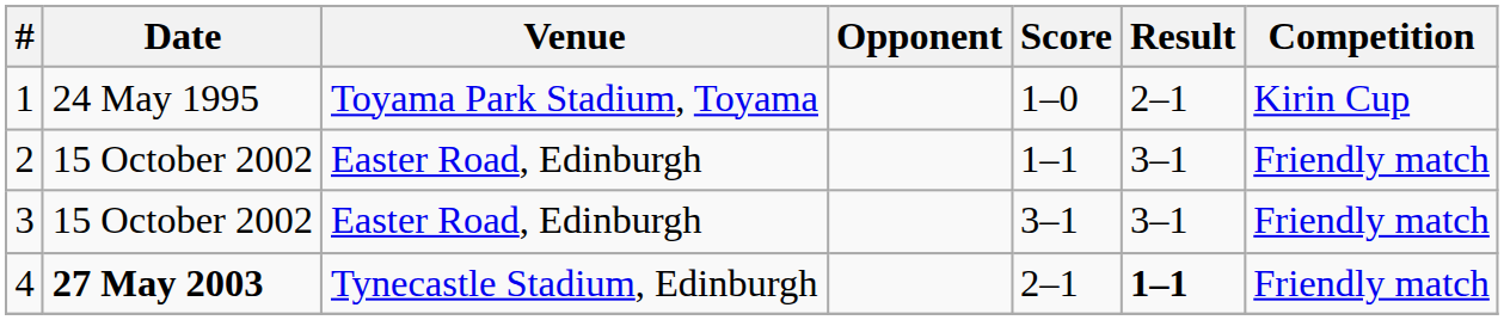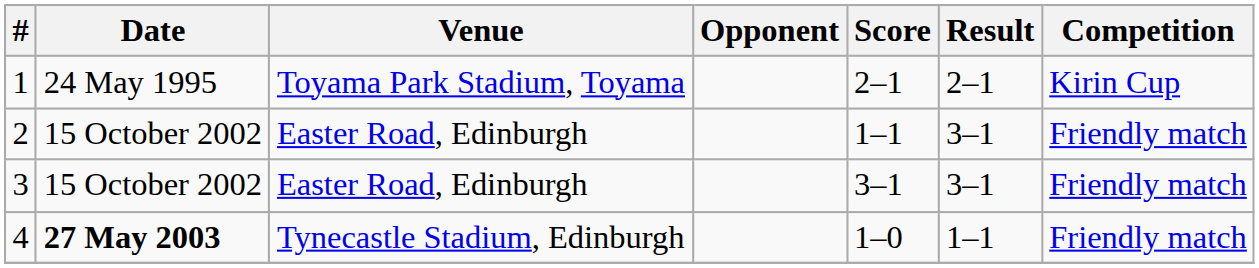1 | Score: 1–0 -> 2–1
4 | Score: 2–1 -> 1–0
4 | Result: bold -> normal
